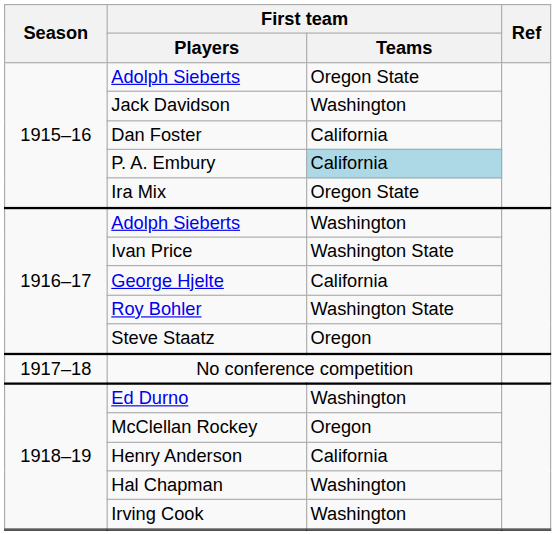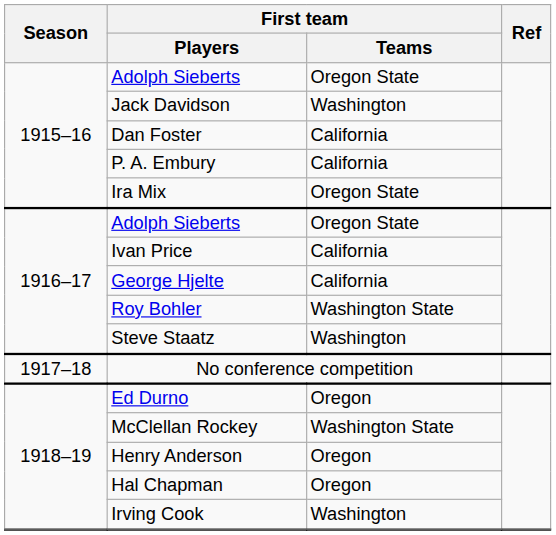P. A. Embury | First team / Teams: lightblue background -> no background
1916–17 / Adolph Sieberts | First team / Teams: Washington -> Oregon State
Ivan Price | First team / Teams: Washington State -> California
Steve Staatz | First team / Teams: Oregon -> Washington
Ed Durno | First team / Teams: Washington -> Oregon
McClellan Rockey | First team / Teams: Oregon -> Washington State
Henry Anderson | First team / Teams: California -> Oregon
Hal Chapman | First team / Teams: Washington -> Oregon
